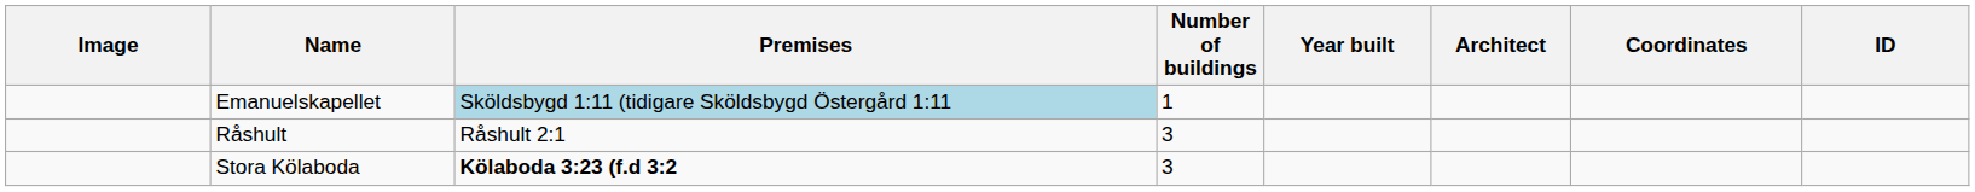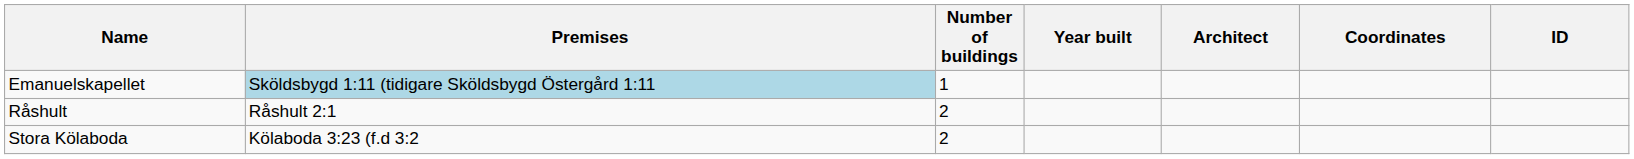- column: Image
Råshult | Number of buildings: 3 -> 2
Stora Kölaboda | Premises: bold -> normal
Stora Kölaboda | Number of buildings: 3 -> 2
